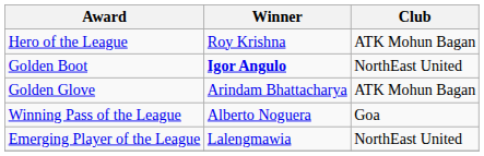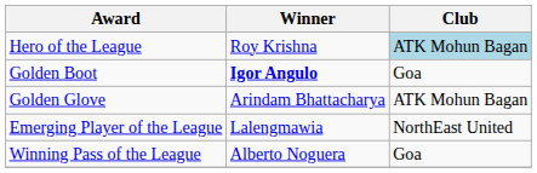Hero of the League | Club: no background -> lightblue background
Golden Boot | Club: NorthEast United -> Goa
rows swapped: Winning Pass of the League <-> Emerging Player of the League
